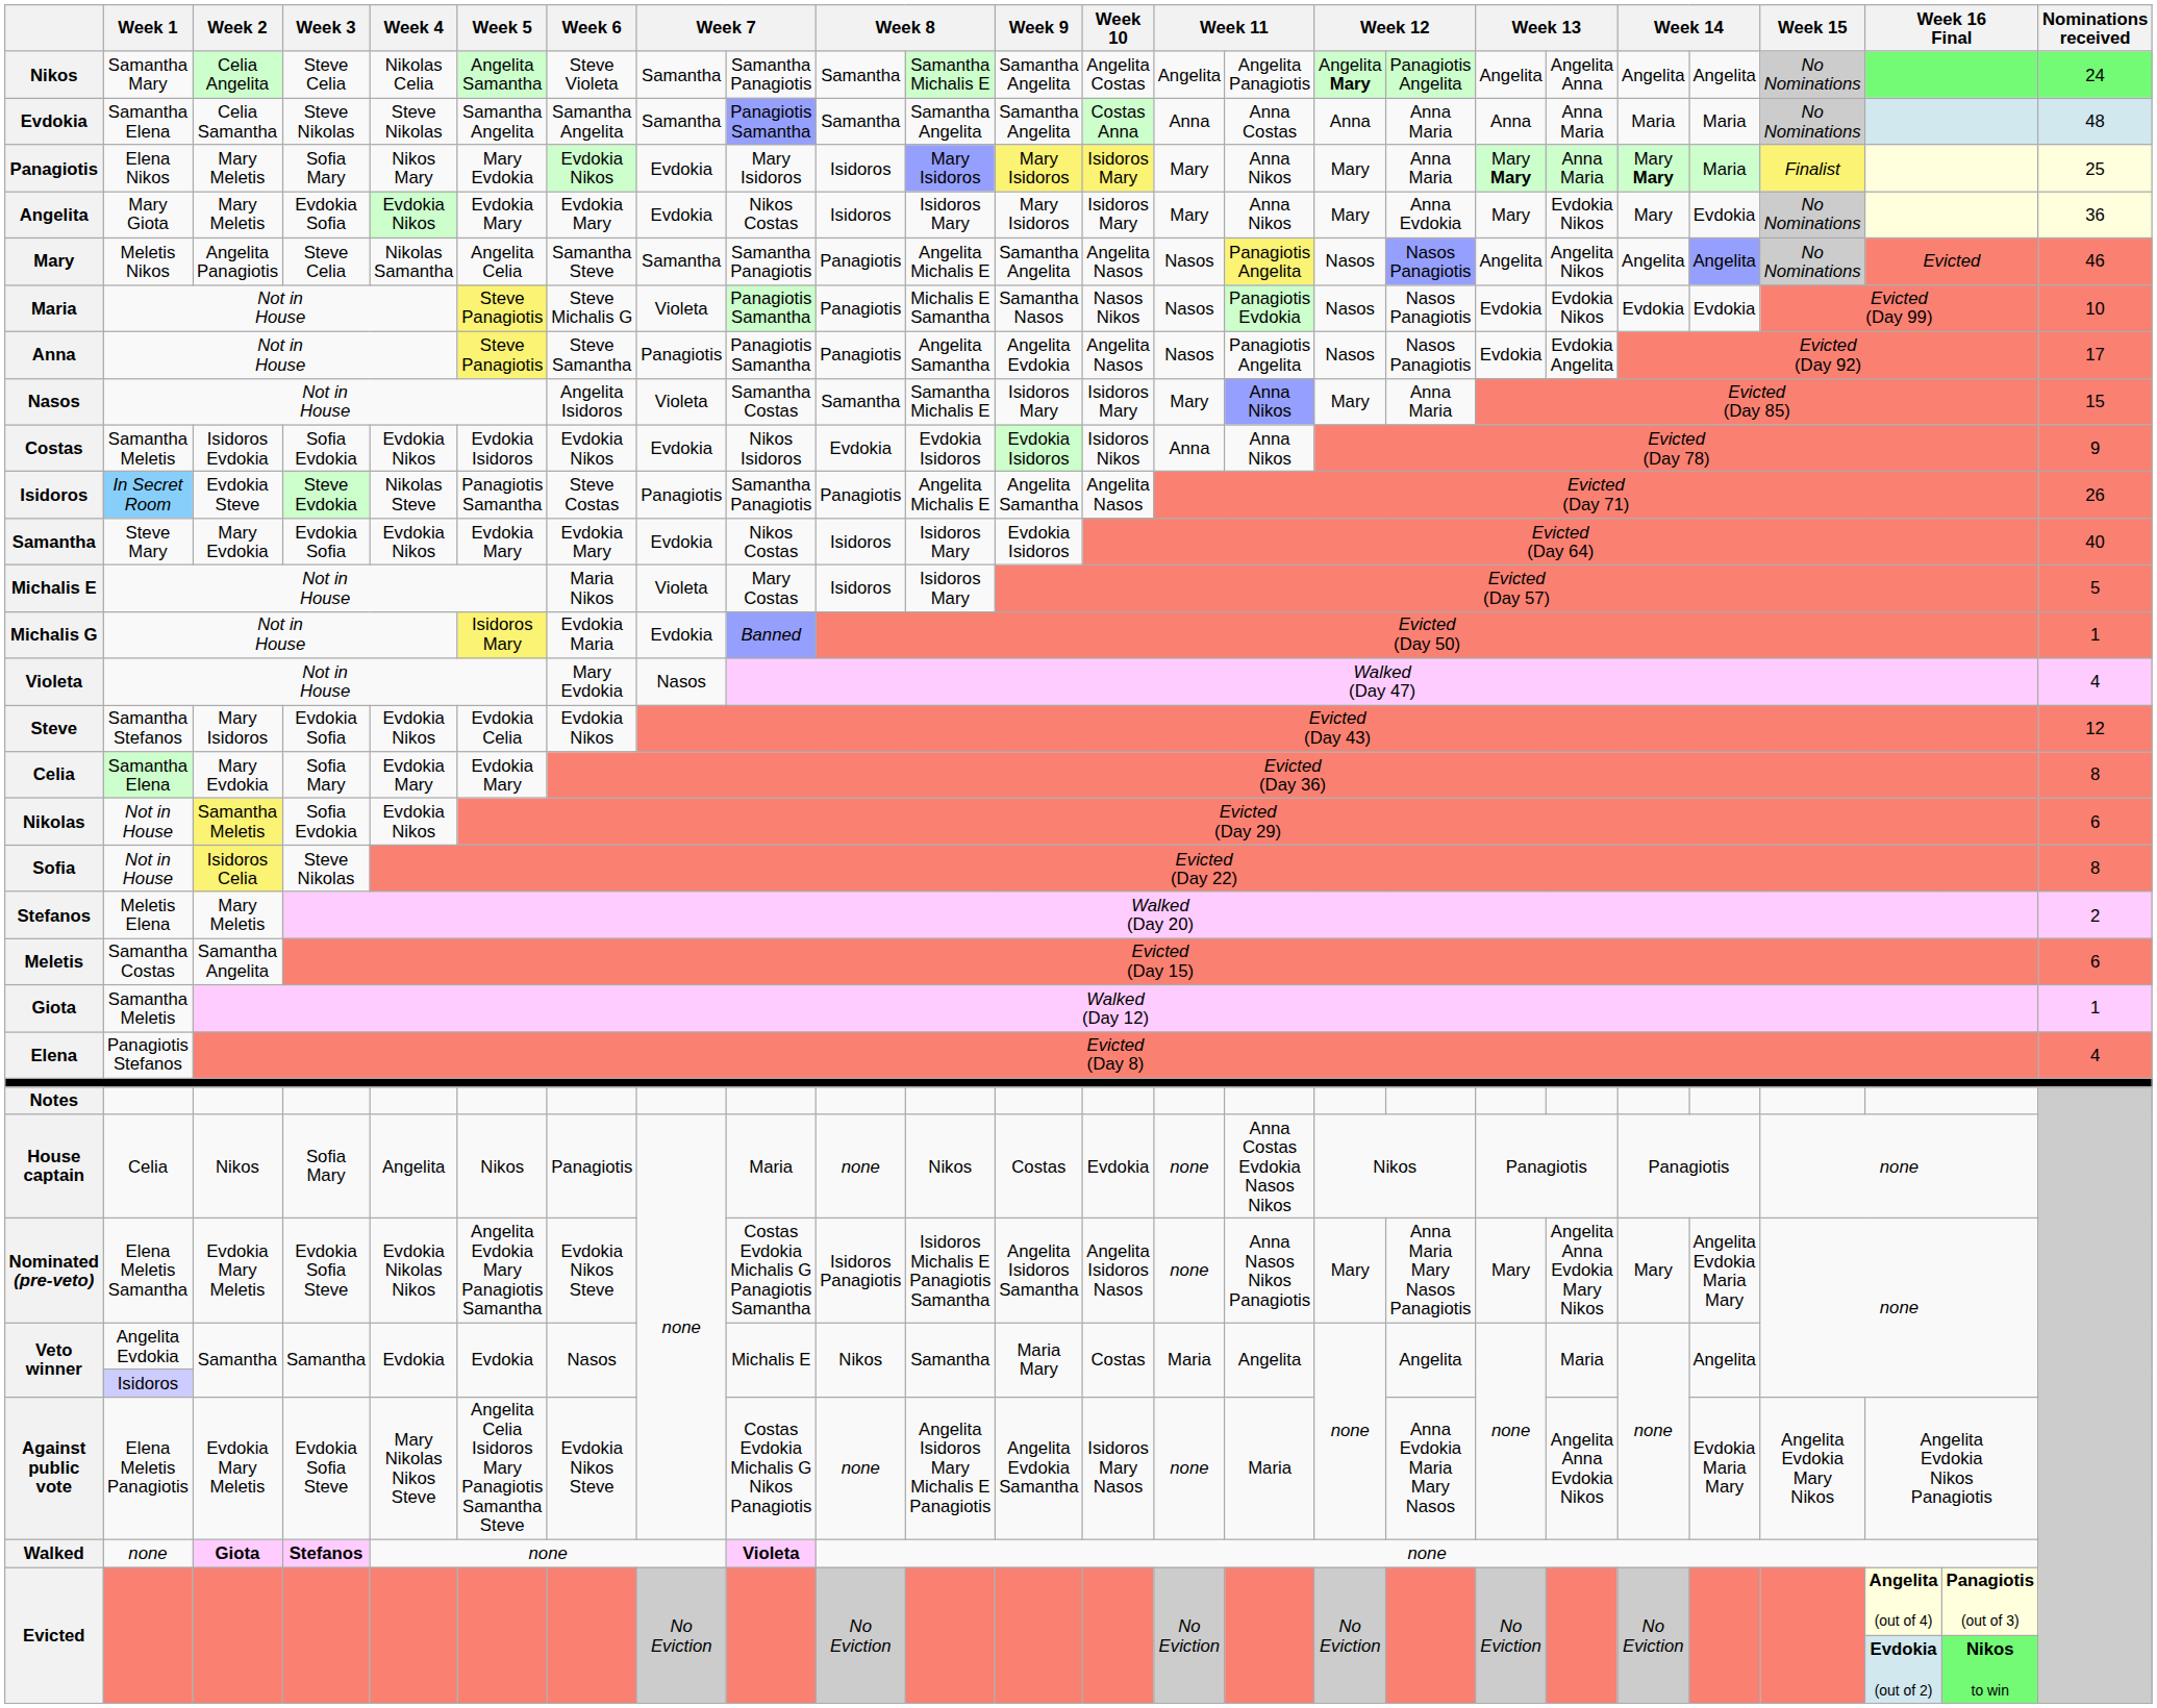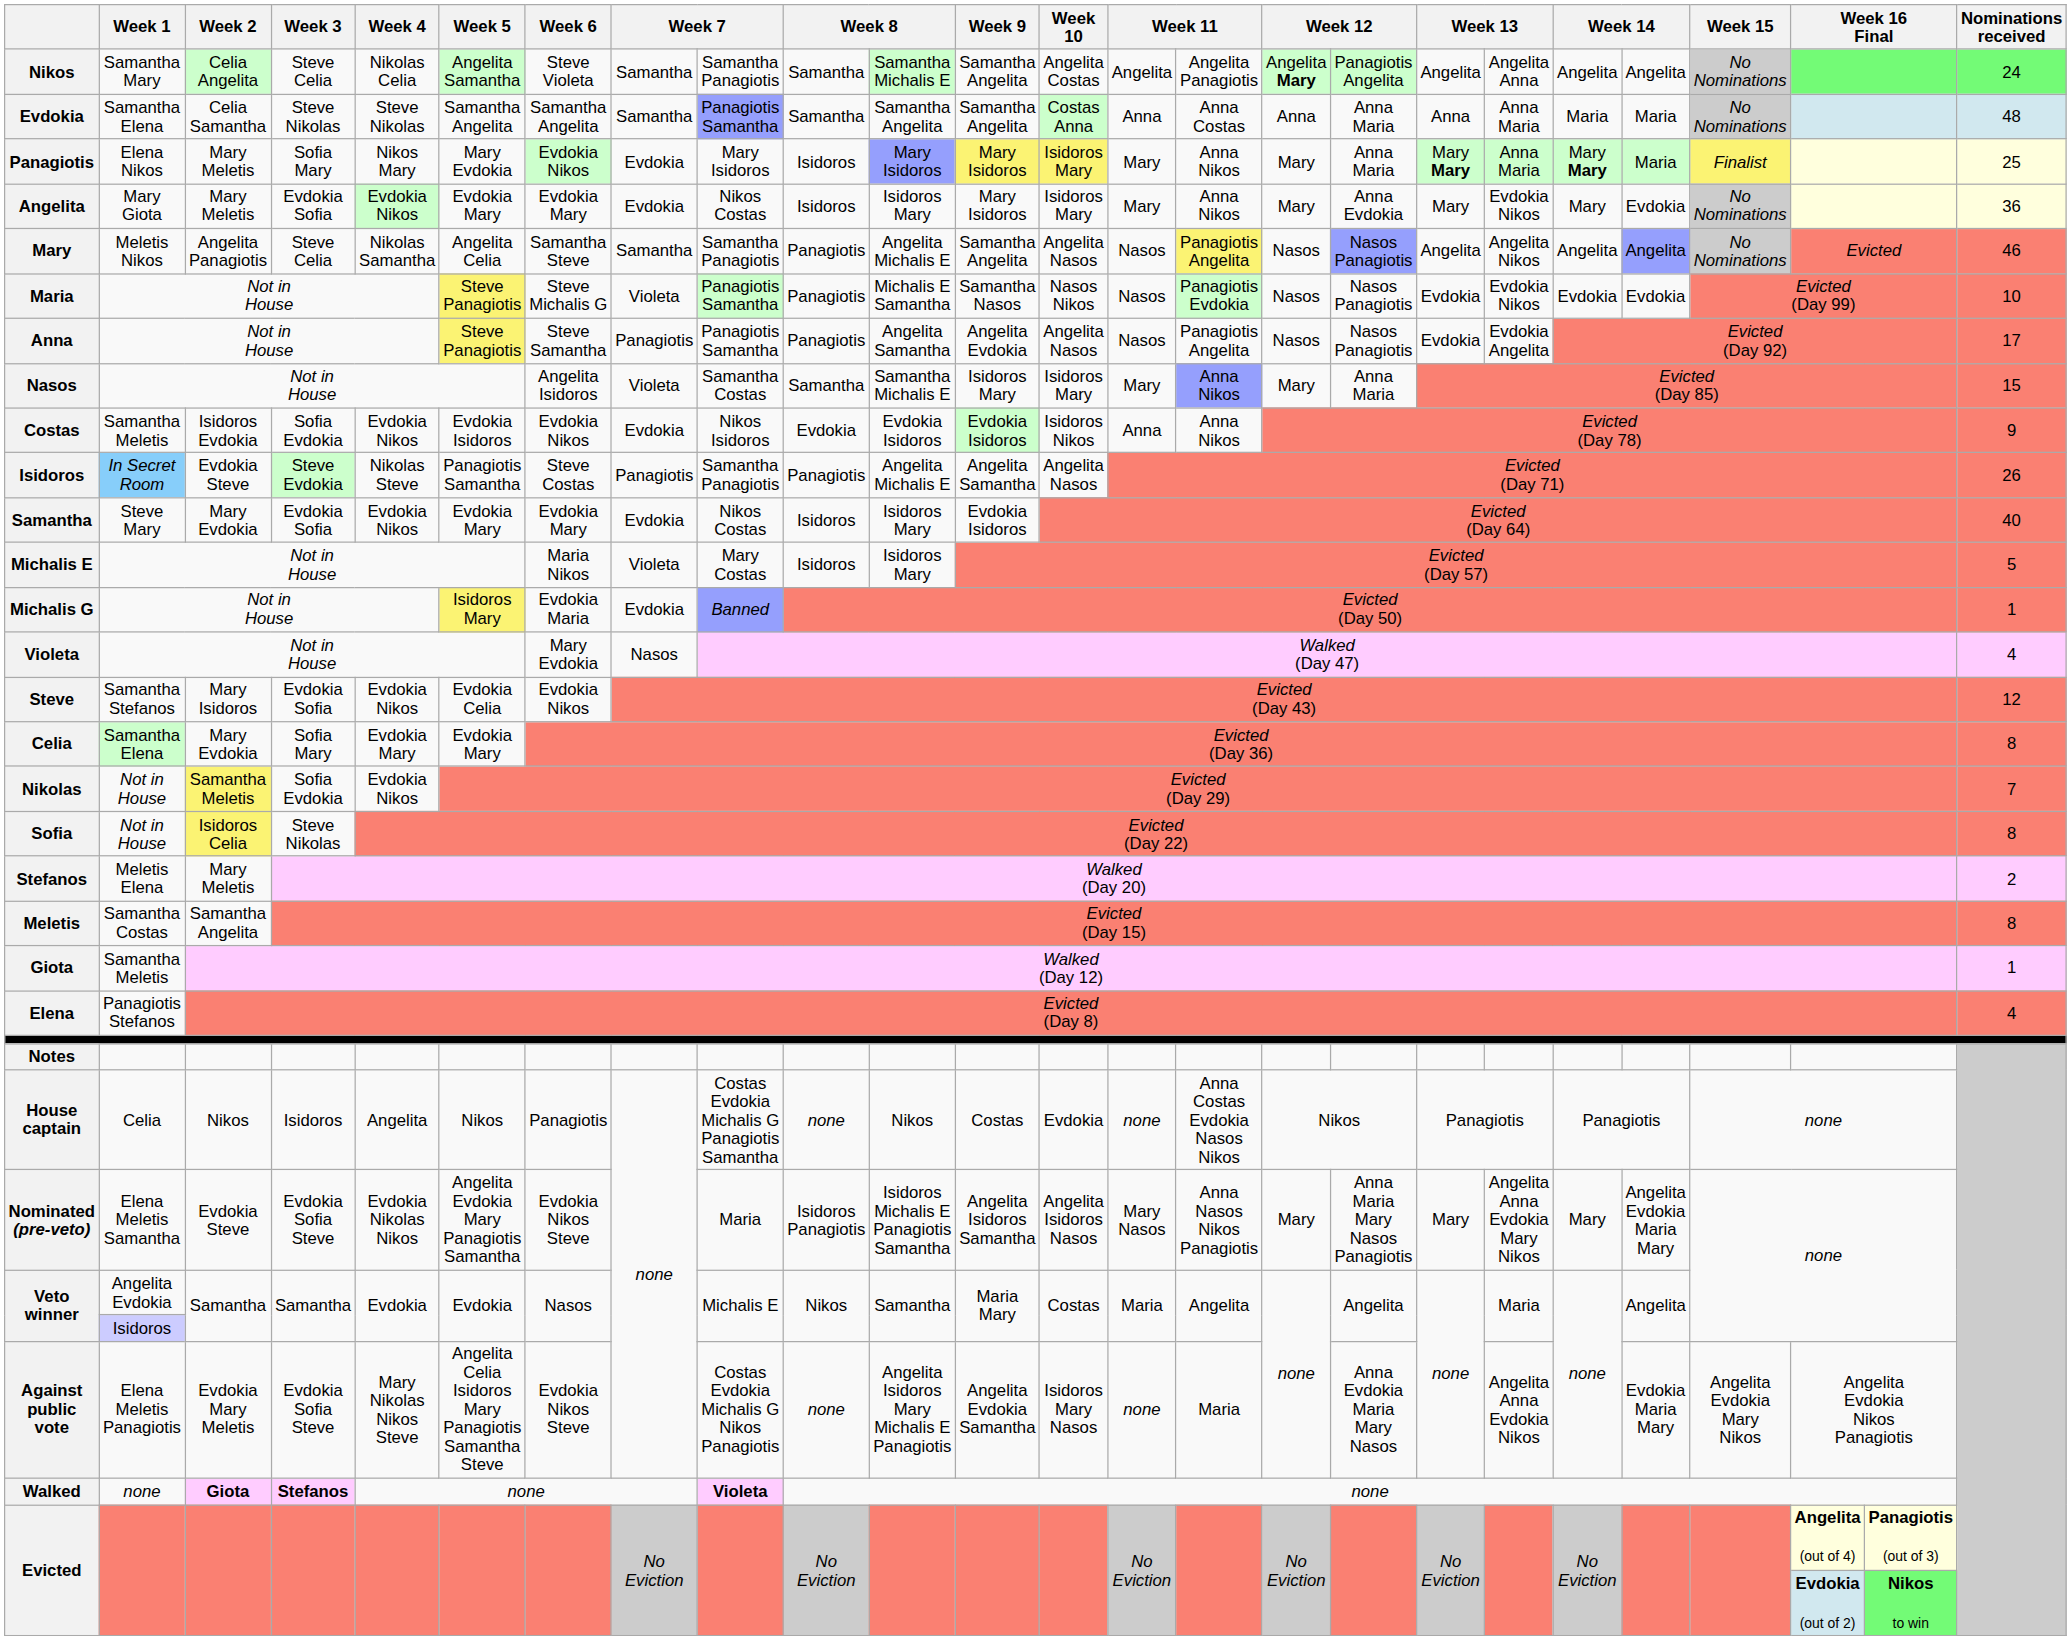Nikolas | Nominations received: 6 -> 7
Meletis | Nominations received: 6 -> 8
House captain | Week 3: Sofia Mary -> Isidoros
House captain | column 9: Maria -> Costas Evdokia Michalis G Panagiotis Samantha
Nominated (pre-veto) | Week 2: Evdokia Mary Meletis -> Evdokia Steve
Nominated (pre-veto) | column 9: Costas Evdokia Michalis G Panagiotis Samantha -> Maria
Nominated (pre-veto) | column 14: none -> Mary Nasos
